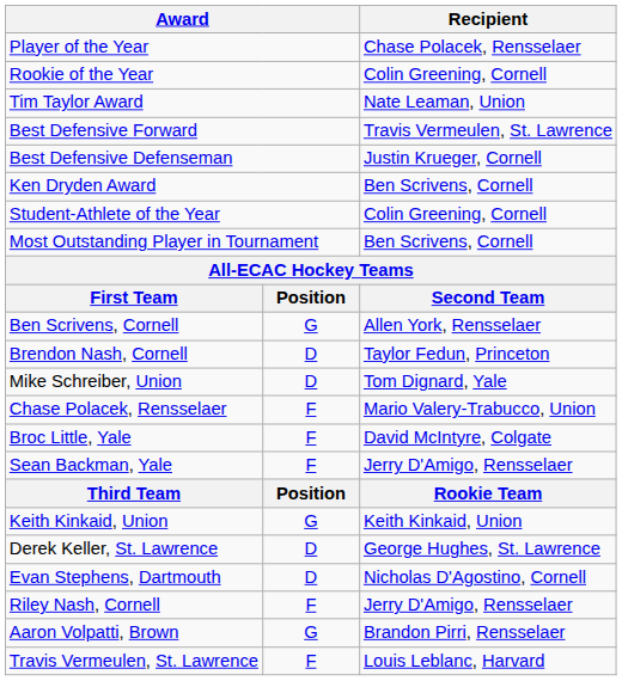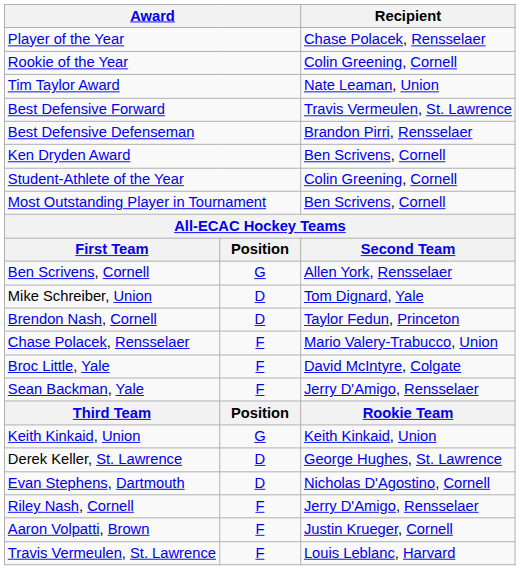Best Defensive Defenseman | Recipient: Justin Krueger, Cornell -> Brandon Pirri, Rensselaer
rows swapped: Mike Schreiber, Union <-> Brendon Nash, Cornell
Aaron Volpatti, Brown | column 2: G -> F
Aaron Volpatti, Brown | Recipient: Brandon Pirri, Rensselaer -> Justin Krueger, Cornell
